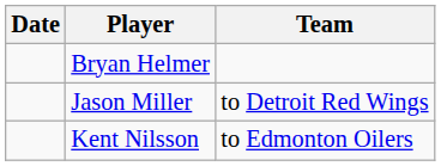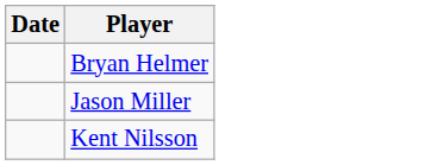- column: Team | to Detroit Red Wings | to Edmonton Oilers
